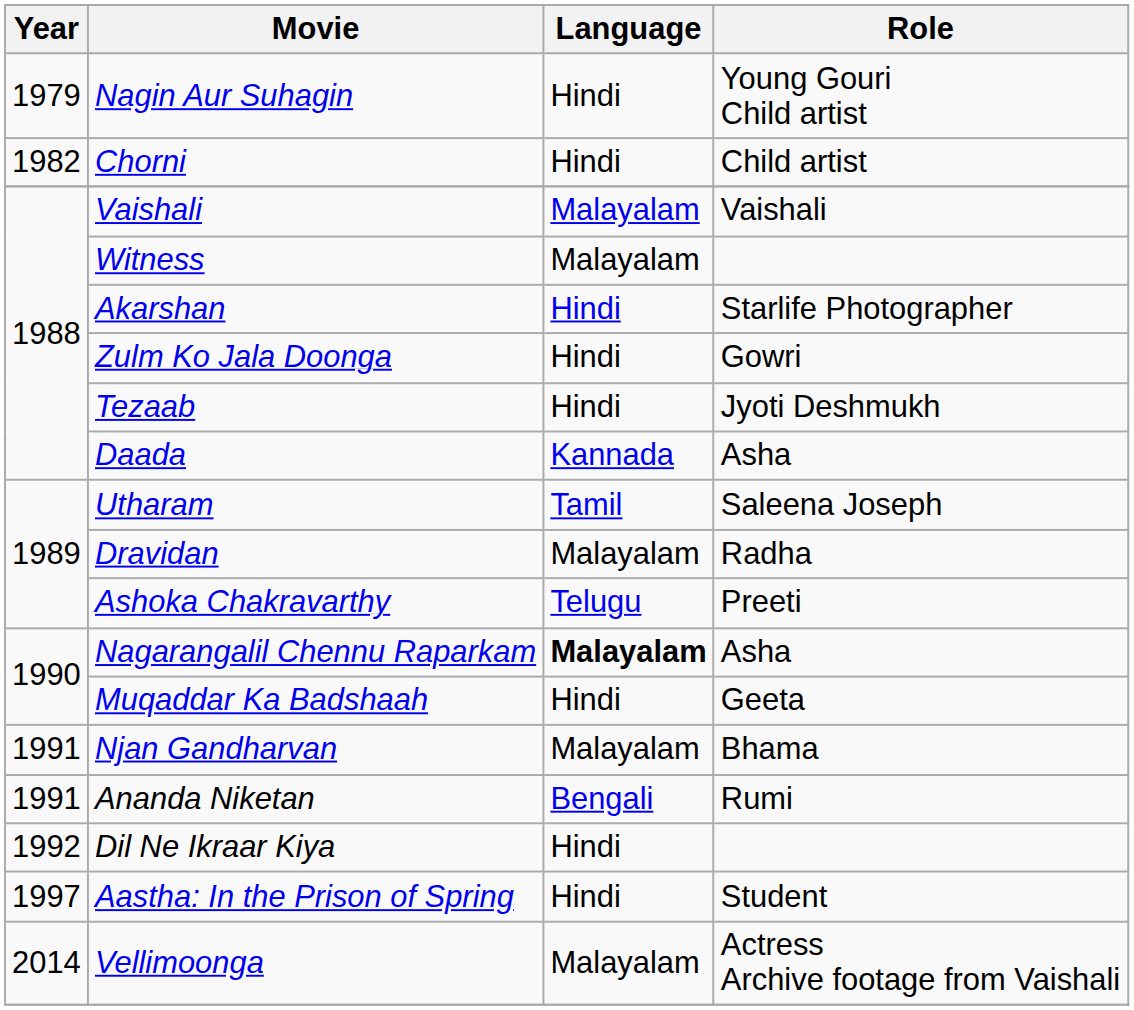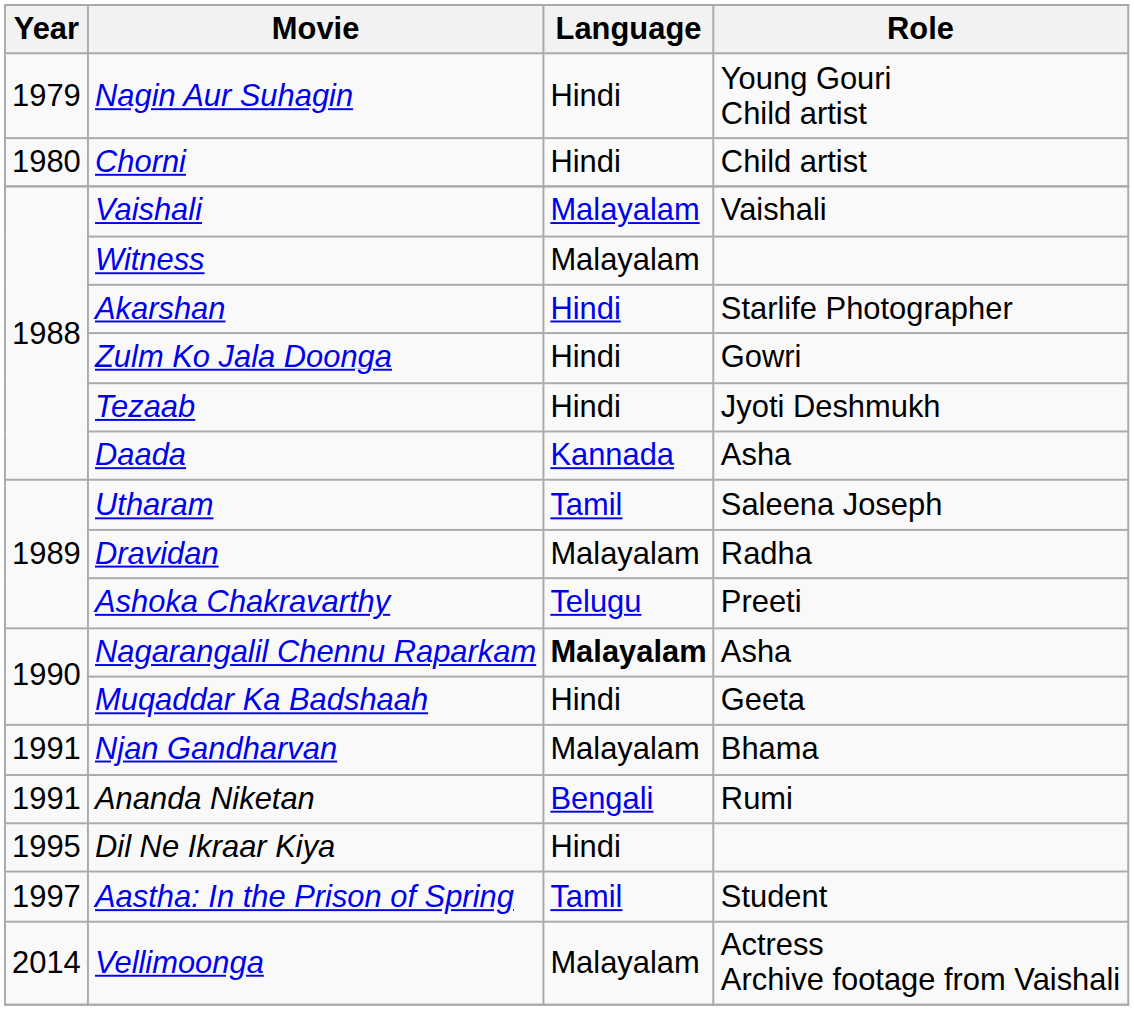Chorni | Year: 1982 -> 1980
Dil Ne Ikraar Kiya | Year: 1992 -> 1995
Aastha: In the Prison of Spring | Language: Hindi -> Tamil
